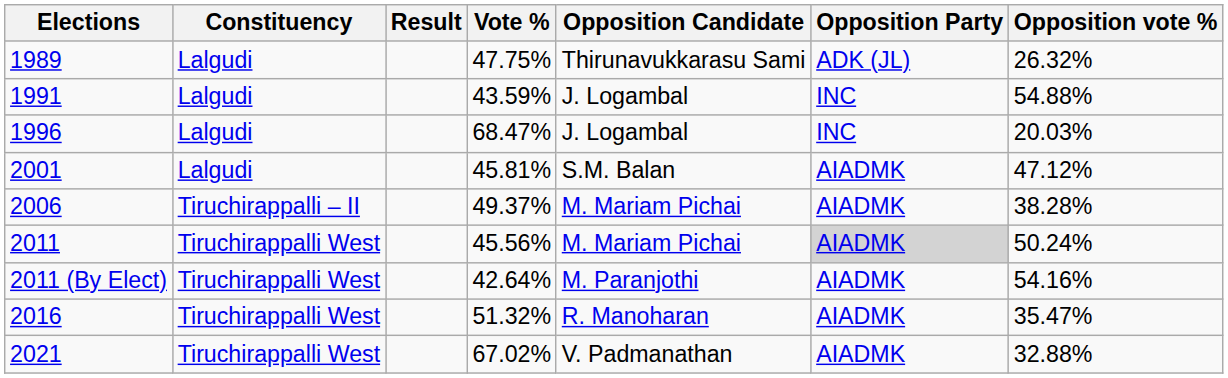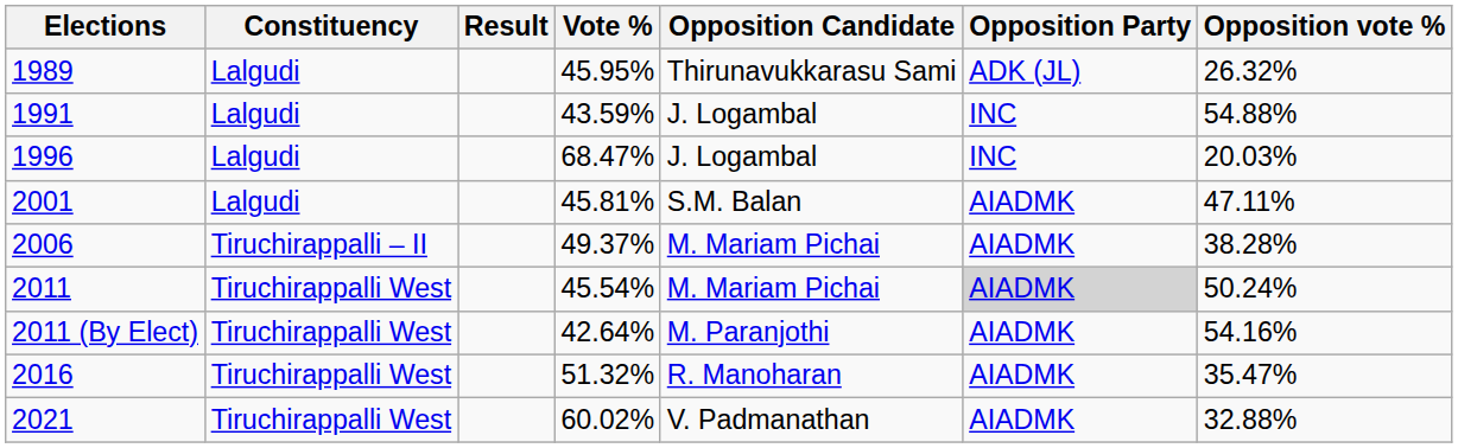1989 | Vote %: 47.75% -> 45.95%
2001 | Opposition vote %: 47.12% -> 47.11%
2011 | Vote %: 45.56% -> 45.54%
2021 | Vote %: 67.02% -> 60.02%
